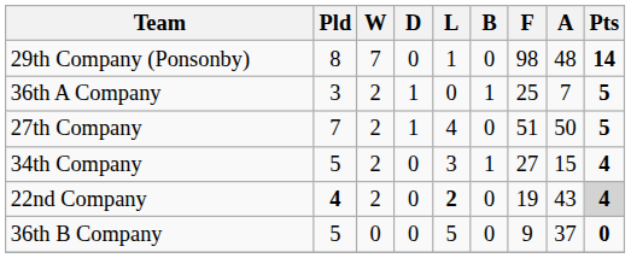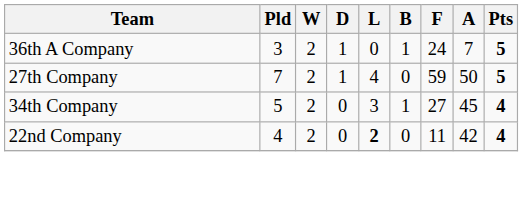- row: 29th Company (Ponsonby) | 8 | 7 | 0 | 1 | 0 | 98 | 48 | 14
36th A Company | F: 25 -> 24
27th Company | F: 51 -> 59
34th Company | A: 15 -> 45
22nd Company | Pld: bold -> normal
22nd Company | F: 19 -> 11
22nd Company | A: 43 -> 42
22nd Company | Pts: lightgrey background -> no background
- row: 36th B Company | 5 | 0 | 0 | 5 | 0 | 9 | 37 | 0
